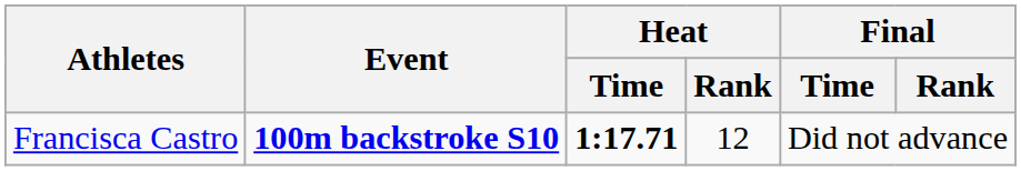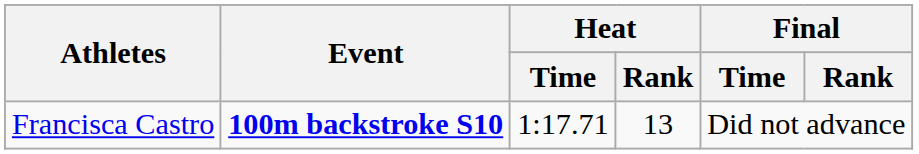Francisca Castro | Heat / Time: bold -> normal
Francisca Castro | Heat / Rank: 12 -> 13
